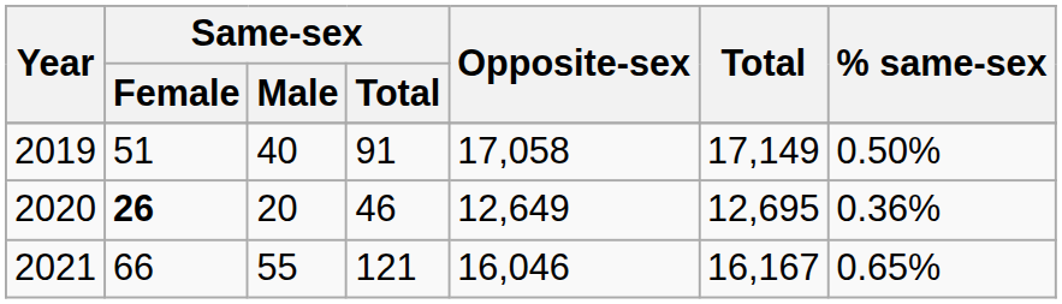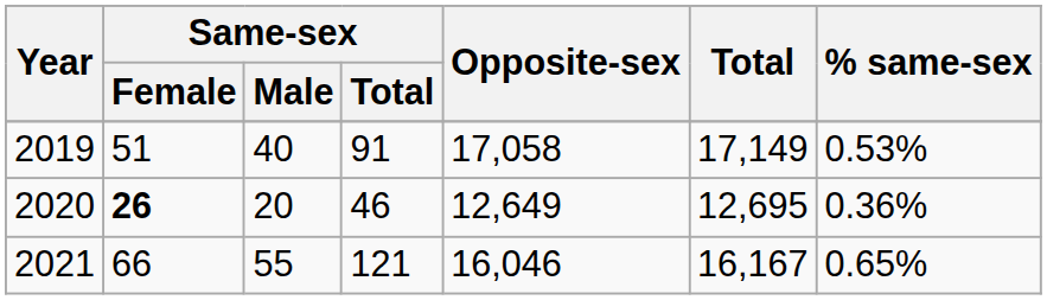2019 | % same-sex: 0.50% -> 0.53%
